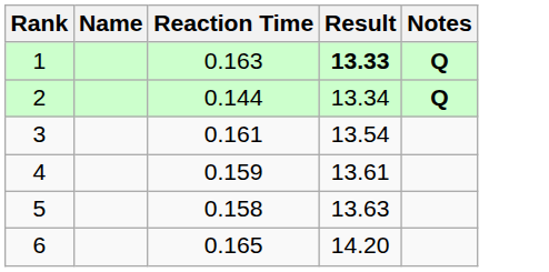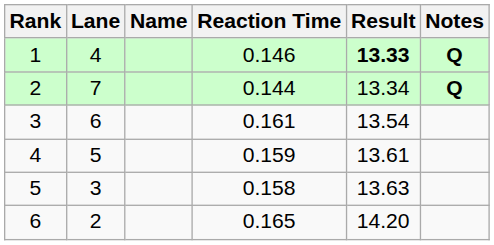+ column: Lane | 4 | 7 | 6 | 5 | 3 | 2
1 | Reaction Time: 0.163 -> 0.146
